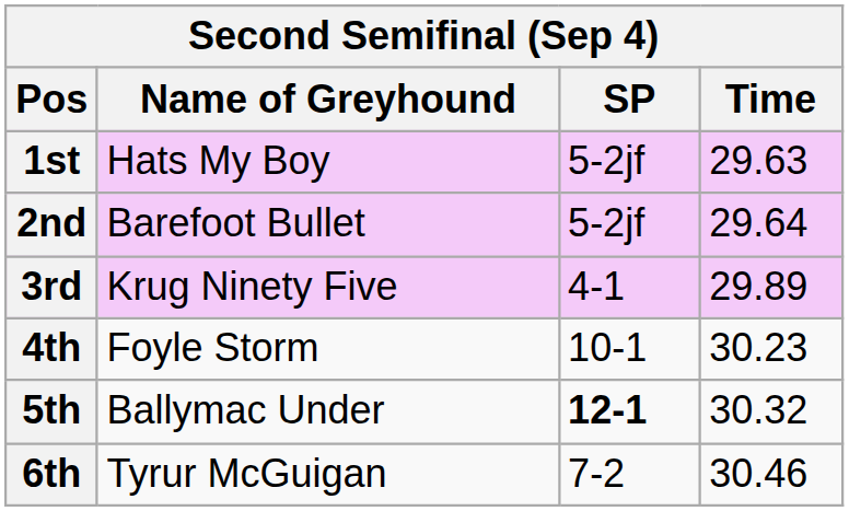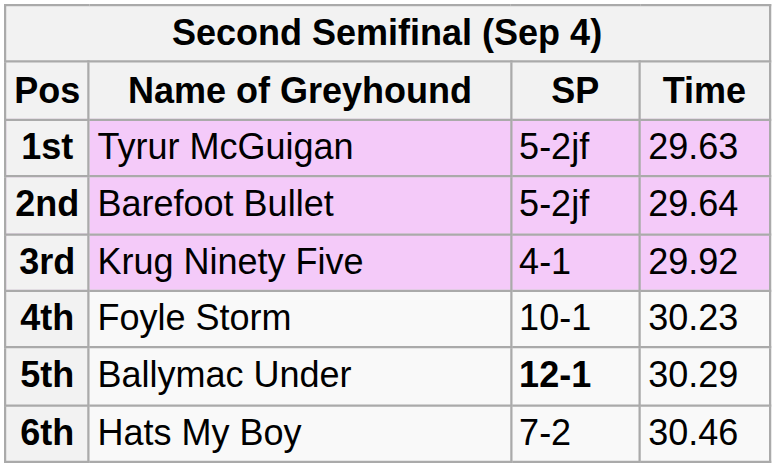1st | Name of Greyhound: Hats My Boy -> Tyrur McGuigan
3rd | Time: 29.89 -> 29.92
5th | Time: 30.32 -> 30.29
6th | Name of Greyhound: Tyrur McGuigan -> Hats My Boy
